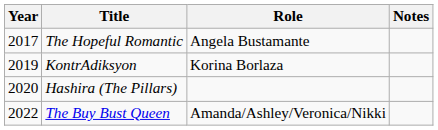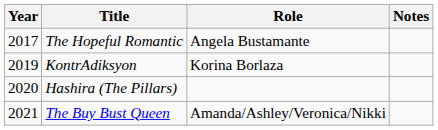The Buy Bust Queen | Year: 2022 -> 2021
